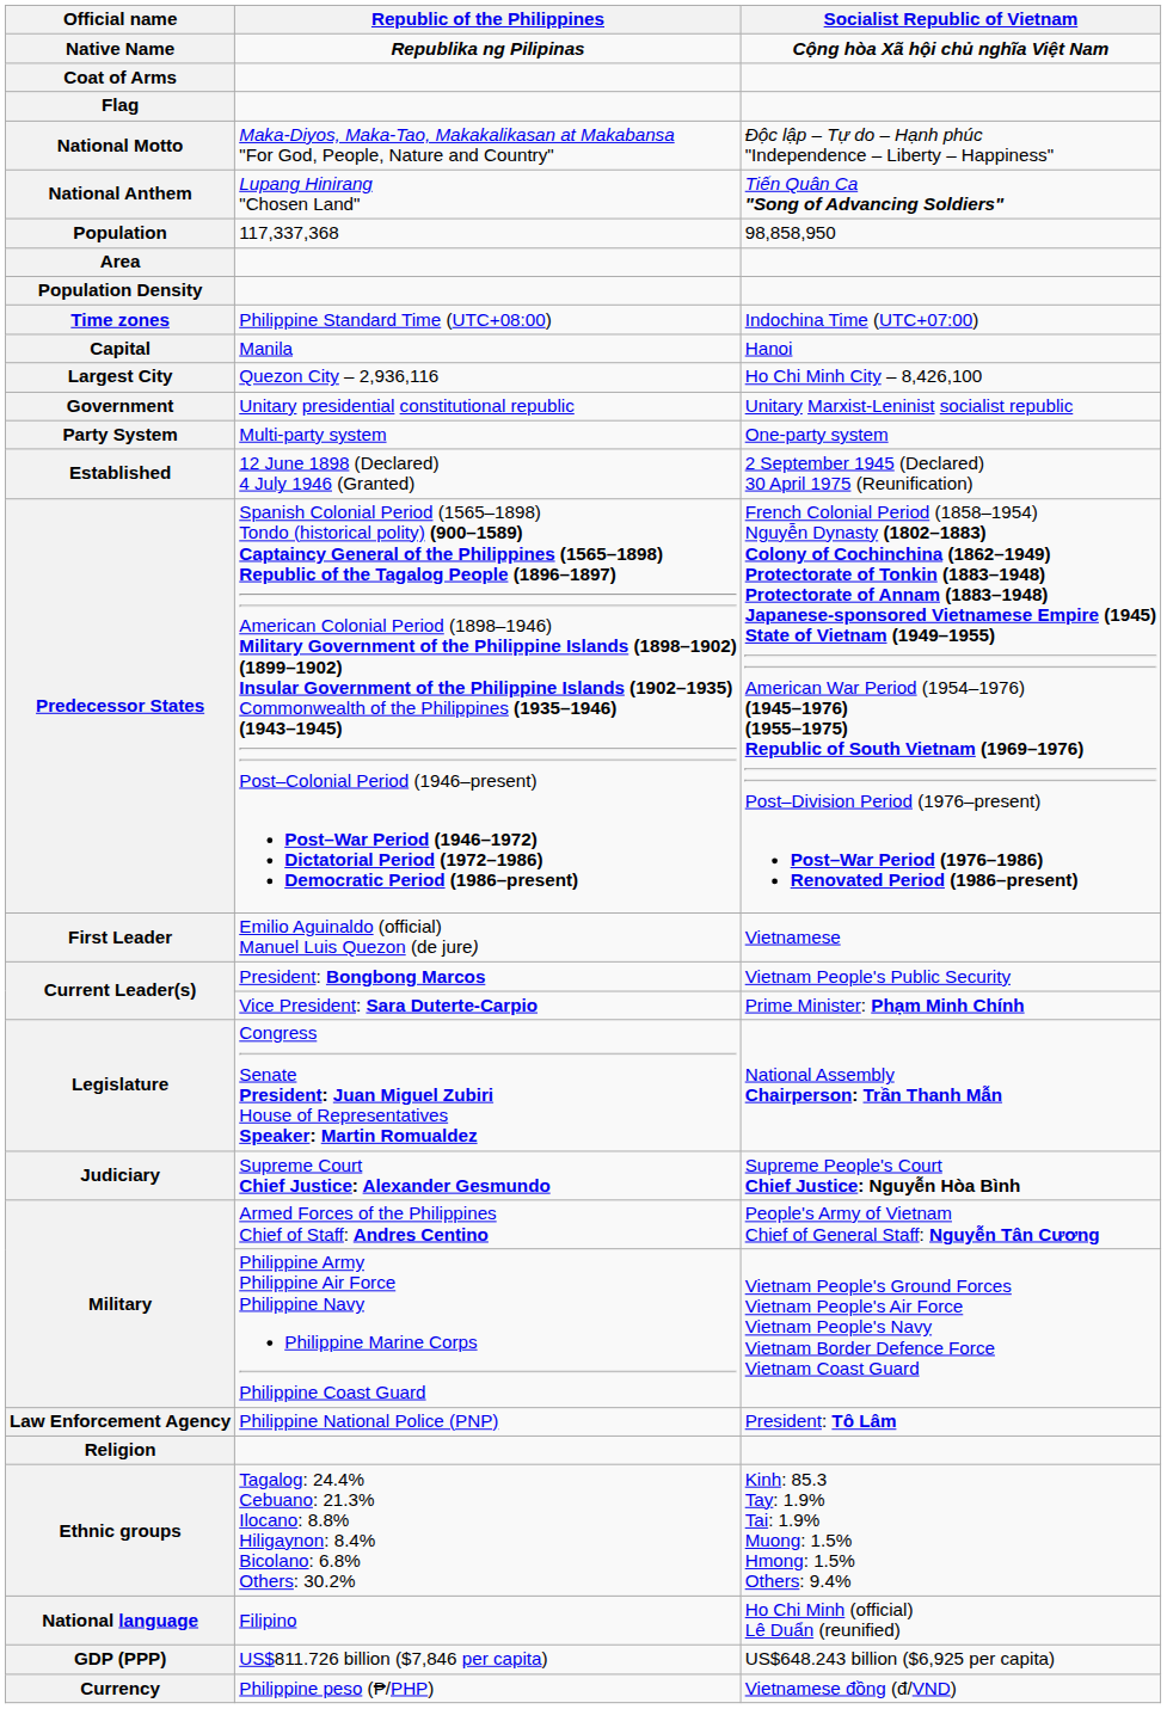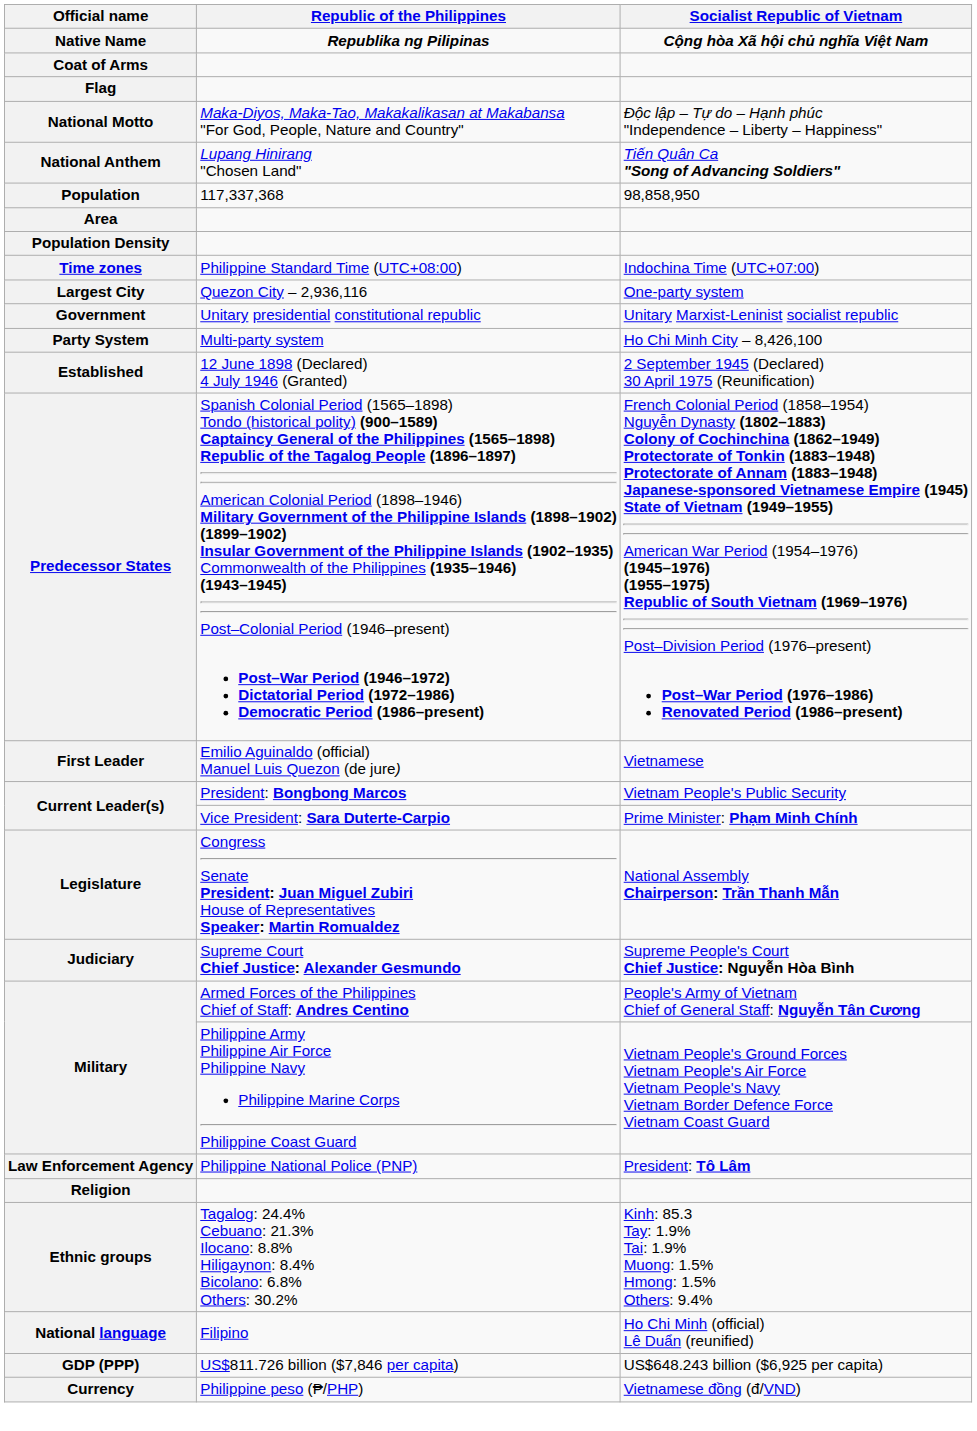- row: Capital | Manila | Hanoi
Largest City | Socialist Republic of Vietnam: Ho Chi Minh City – 8,426,100 -> One-party system
Party System | Socialist Republic of Vietnam: One-party system -> Ho Chi Minh City – 8,426,100
